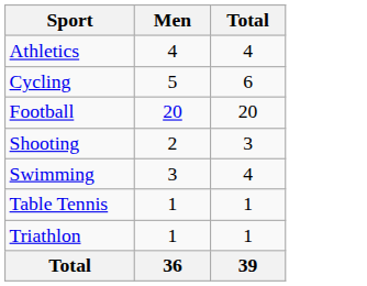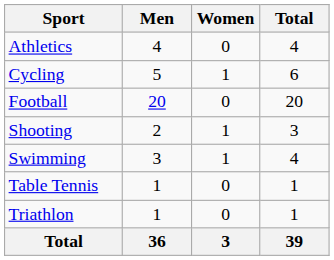+ column: Women | 0 | 1 | 0 | 1 | 1 | 0 | 0 | 3
